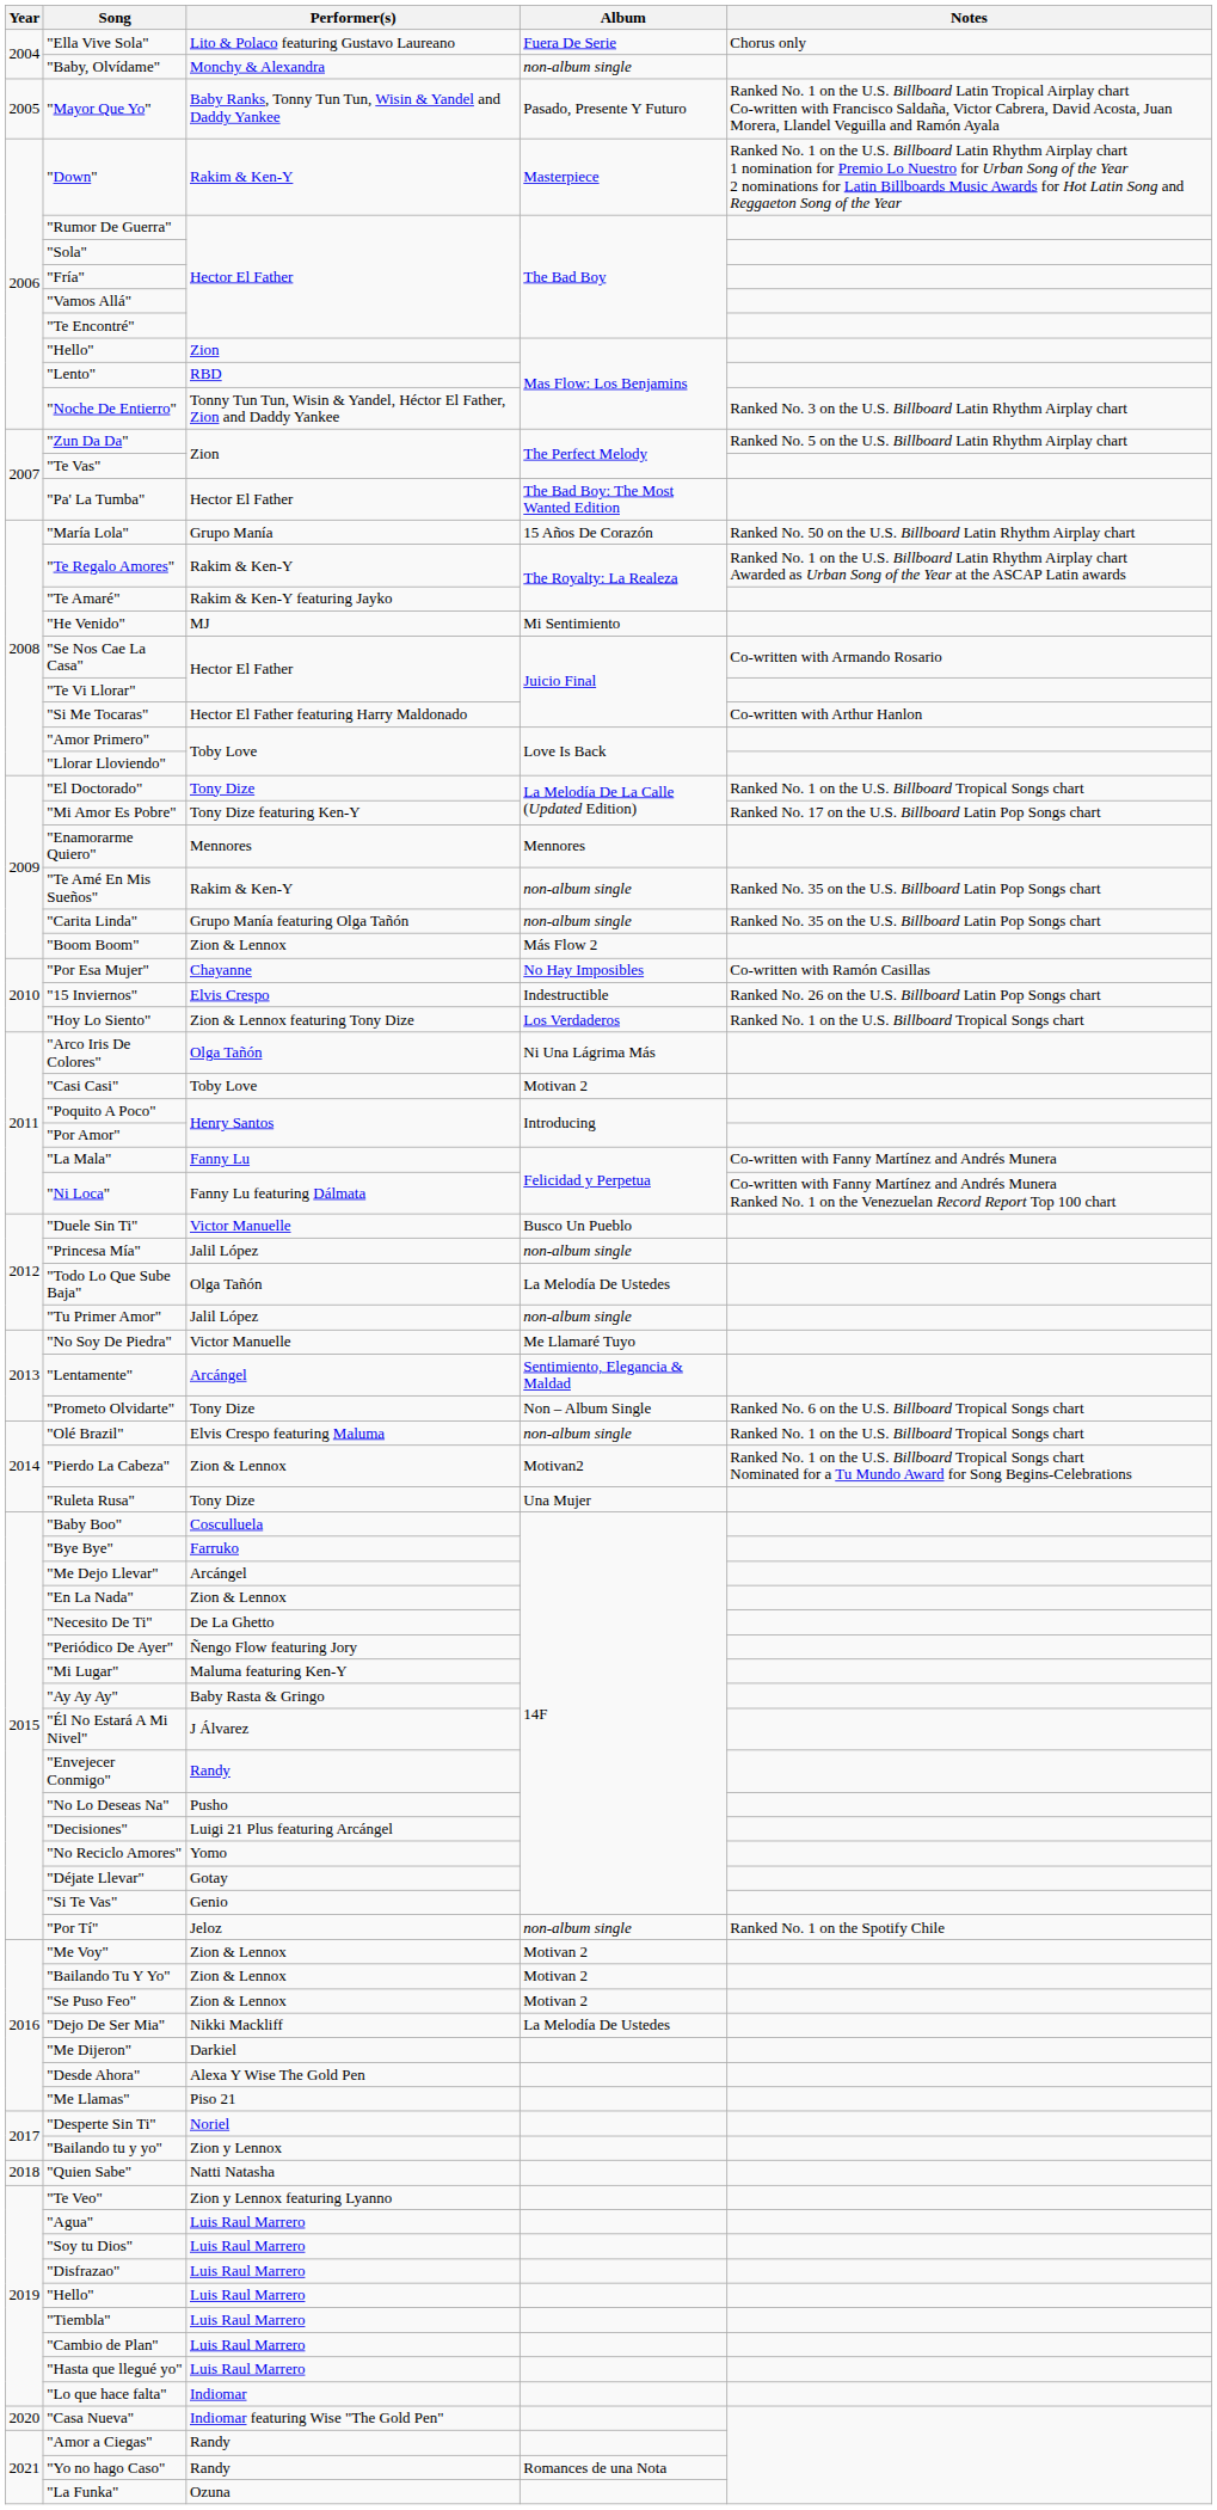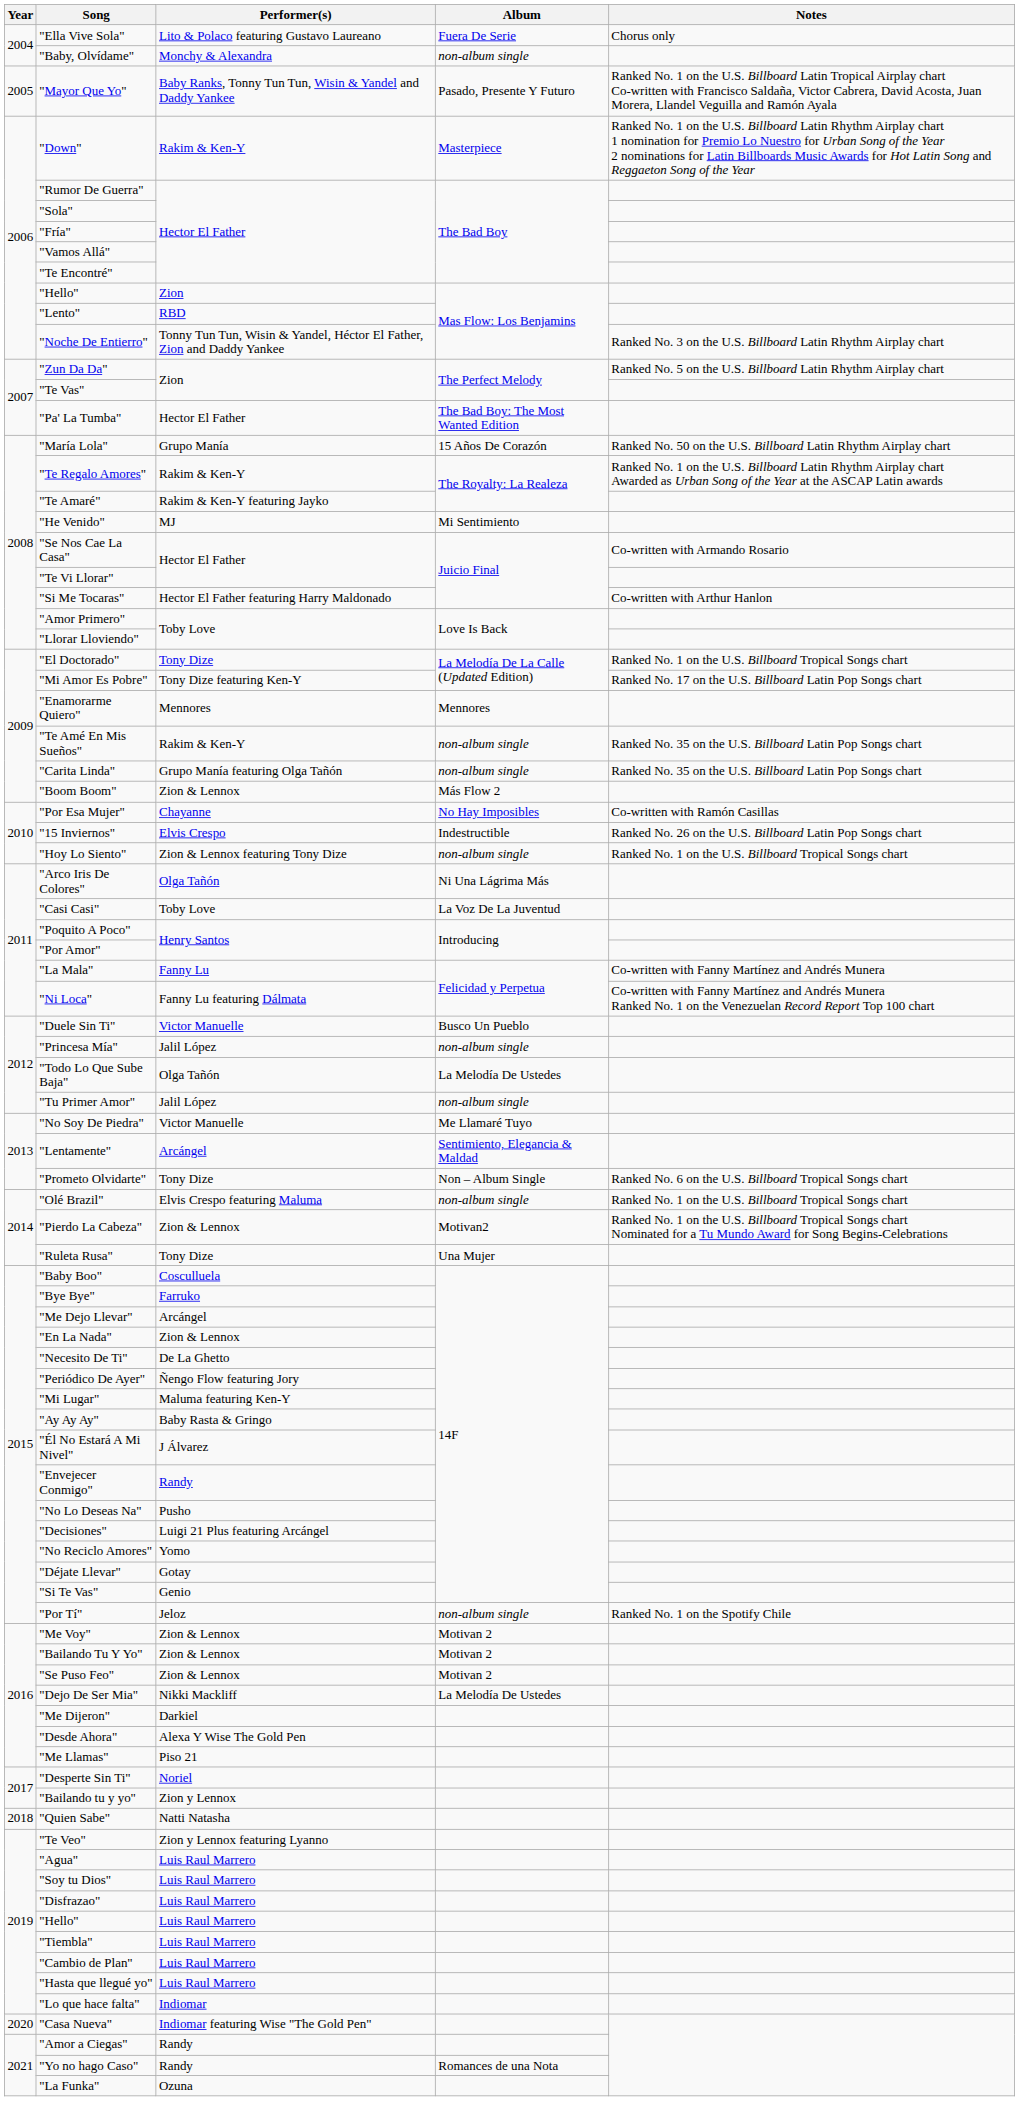"Hoy Lo Siento" | Album: Los Verdaderos -> non-album single
"Casi Casi" | Album: Motivan 2 -> La Voz De La Juventud
